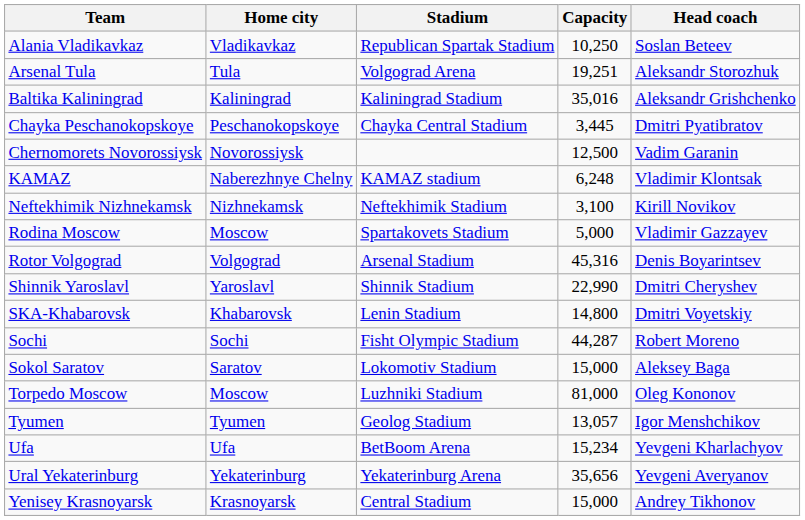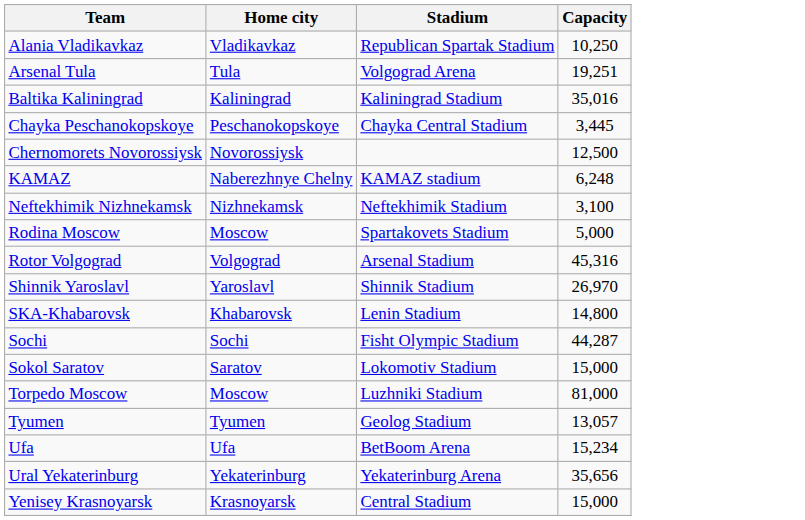- column: Head coach | Soslan Beteev | Aleksandr Storozhuk | Aleksandr Grishchenko | Dmitri Pyatibratov | Vadim Garanin | Vladimir Klontsak | Kirill Novikov | Vladimir Gazzayev | Denis Boyarintsev | Dmitri Cheryshev | Dmitri Voyetskiy | Robert Moreno | Aleksey Baga | Oleg Kononov | Igor Menshchikov | Yevgeni Kharlachyov | Yevgeni Averyanov | Andrey Tikhonov
Shinnik Yaroslavl | Capacity: 22,990 -> 26,970
